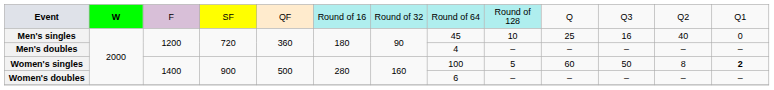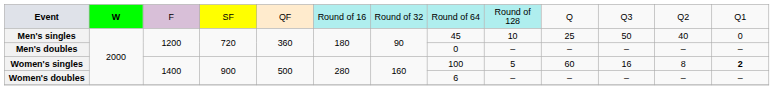Men's singles | column 11: 16 -> 50
Men's doubles | column 8: 4 -> 0
Women's singles | column 11: 50 -> 16
